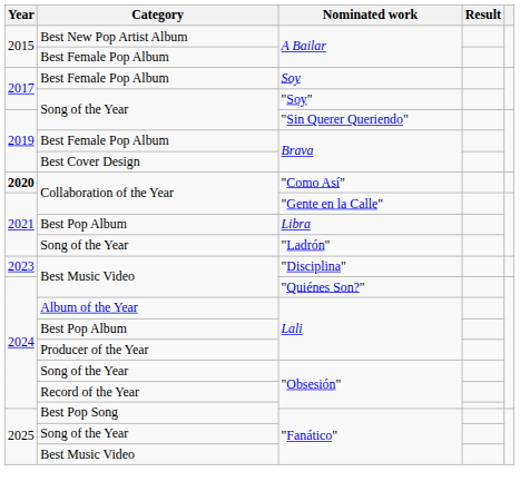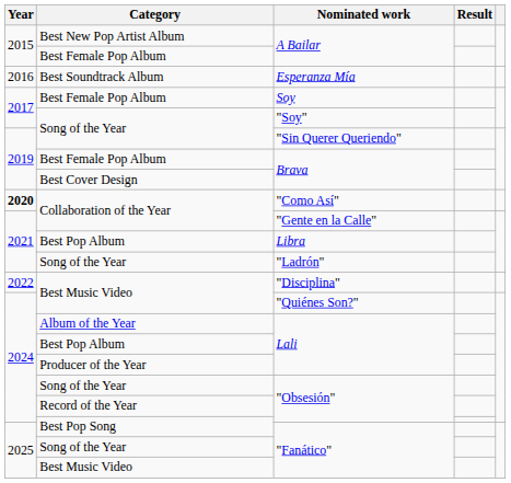+ row: 2016 | Best Soundtrack Album | Esperanza Mía
"Disciplina" | Year: 2023 -> 2022
